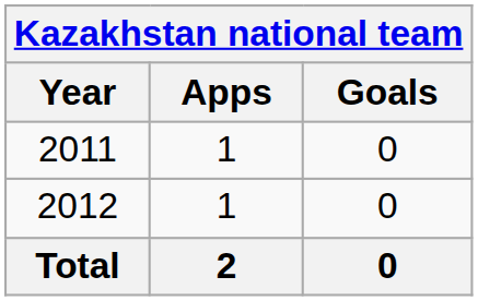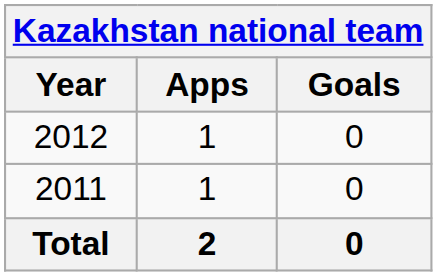rows swapped: 2011 <-> 2012
